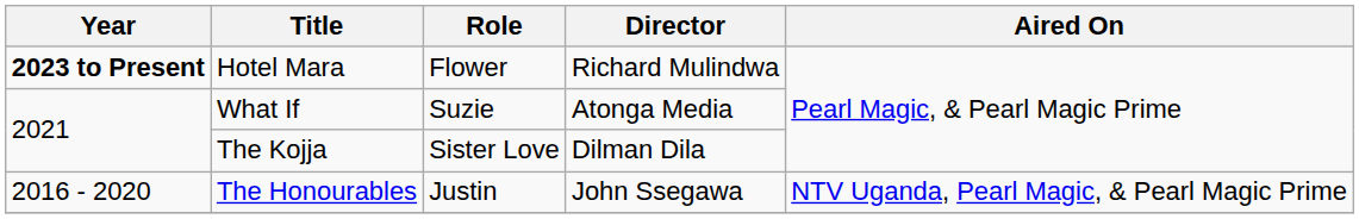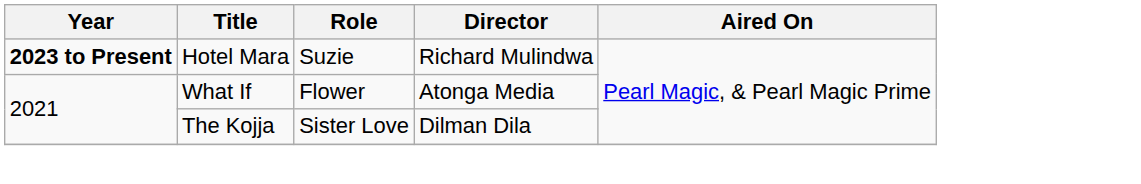Hotel Mara | Role: Flower -> Suzie
What If | Role: Suzie -> Flower
- row: 2016 - 2020 | The Honourables | Justin | John Ssegawa | NTV Uganda, Pearl Magic, & Pearl Magic Prime
